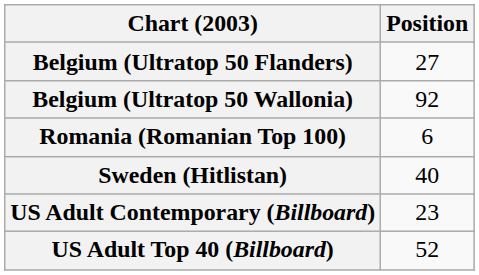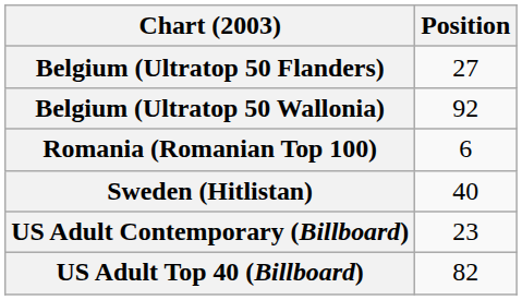US Adult Top 40 (Billboard) | Position: 52 -> 82
